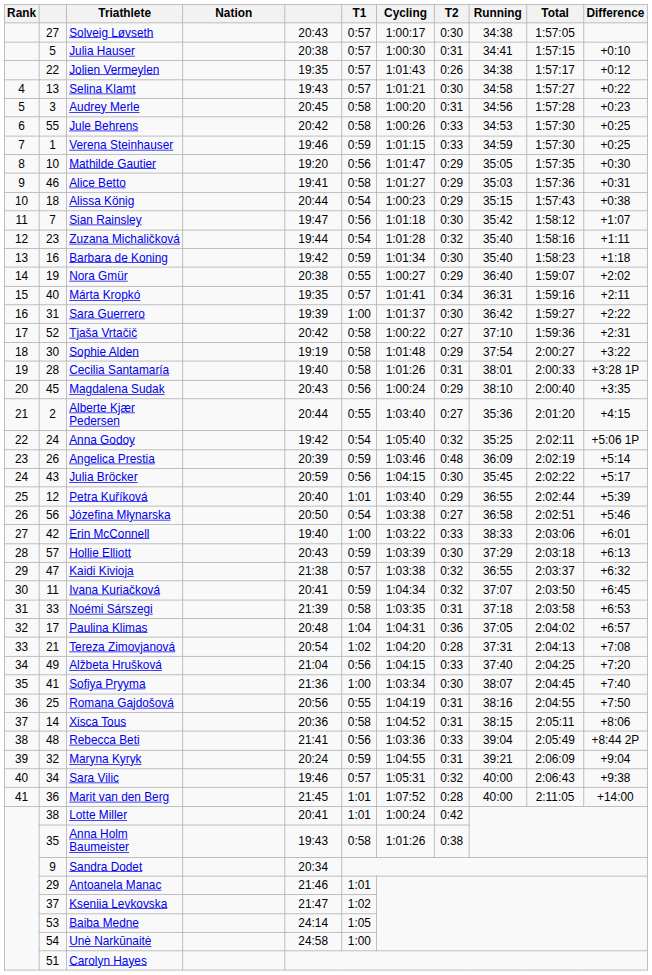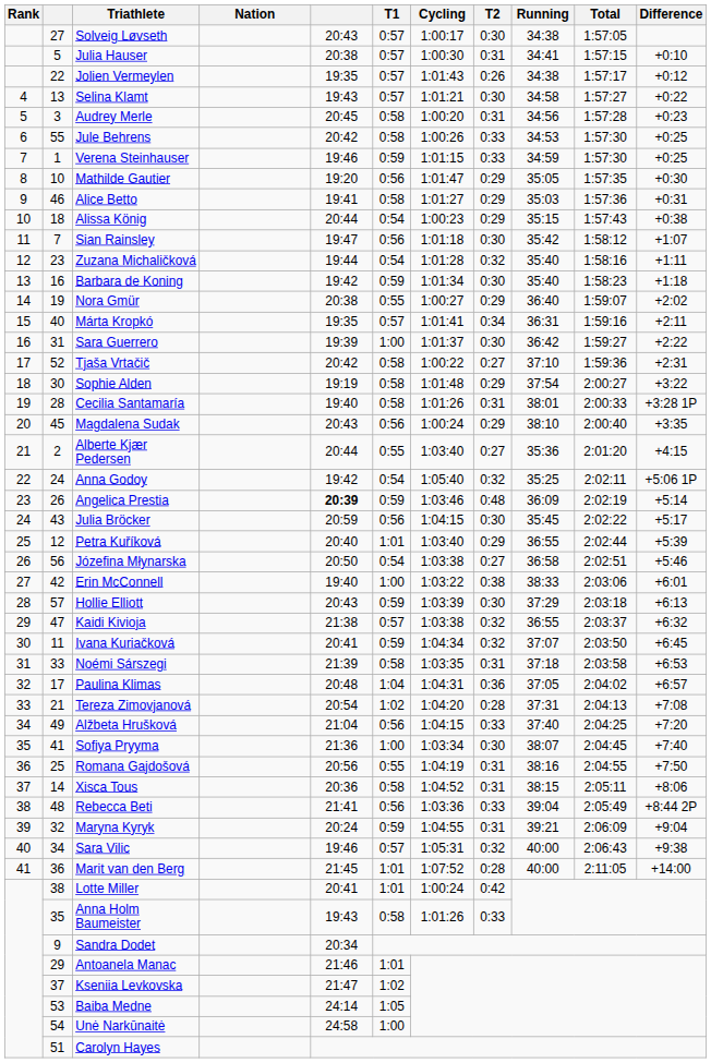Angelica Prestia | column 5: normal -> bold
Erin McConnell | T2: 0:33 -> 0:38
Anna Holm Baumeister | T2: 0:38 -> 0:33
